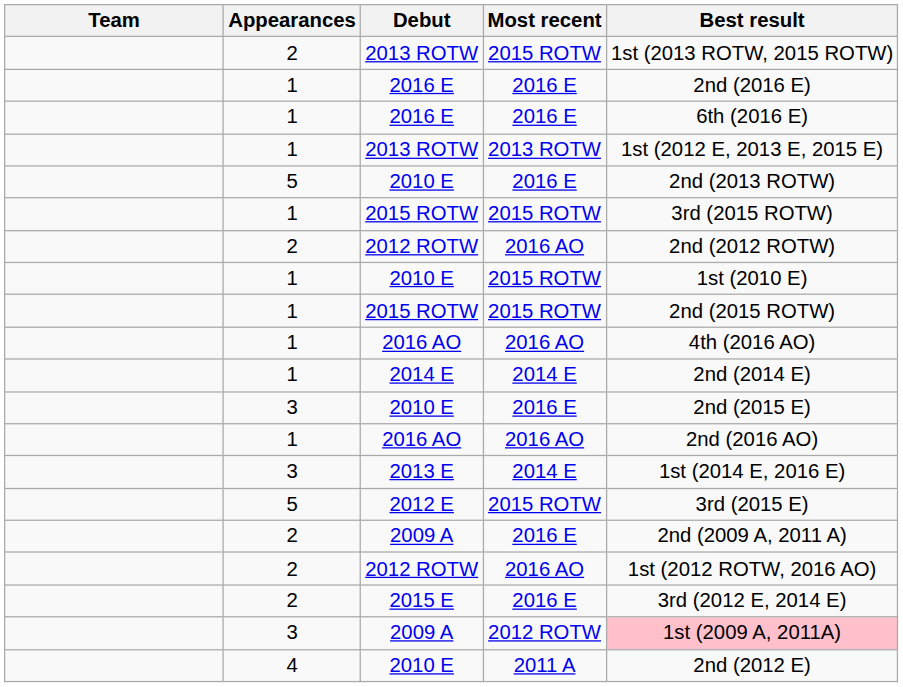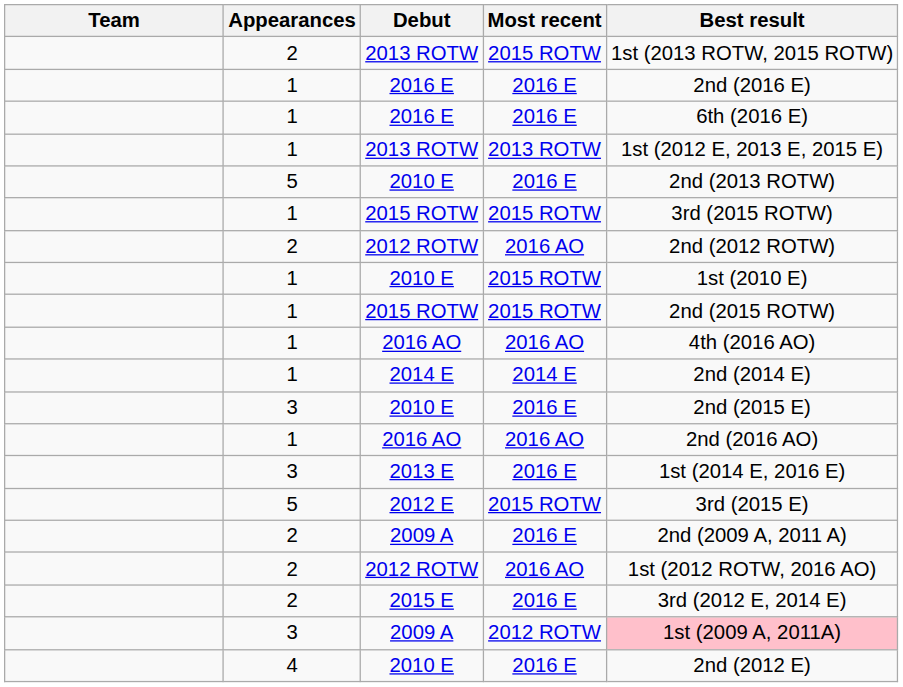2013 E | Most recent: 2014 E -> 2016 E
4 / 2010 E | Most recent: 2011 A -> 2016 E
